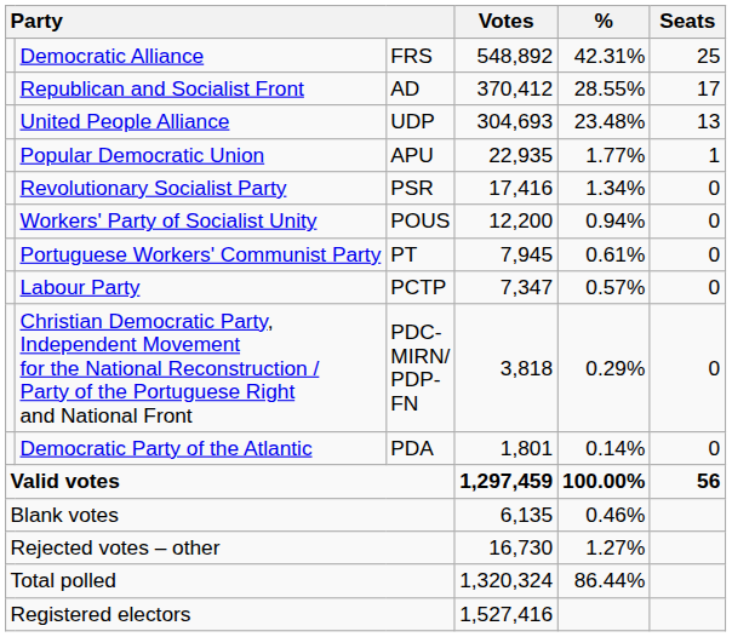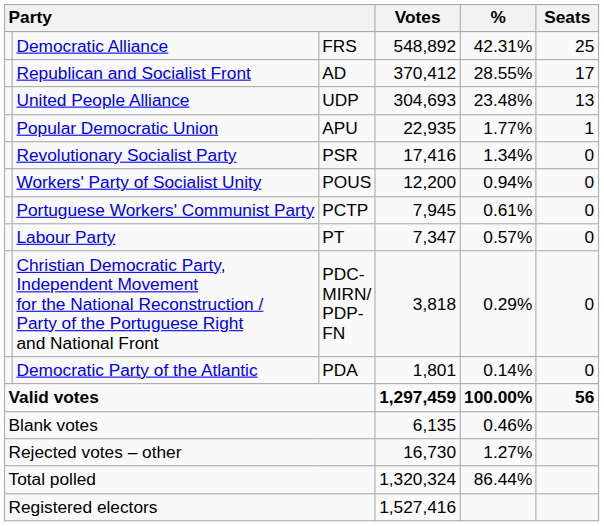Portuguese Workers' Communist Party | column 3: PT -> PCTP
Labour Party | column 3: PCTP -> PT
